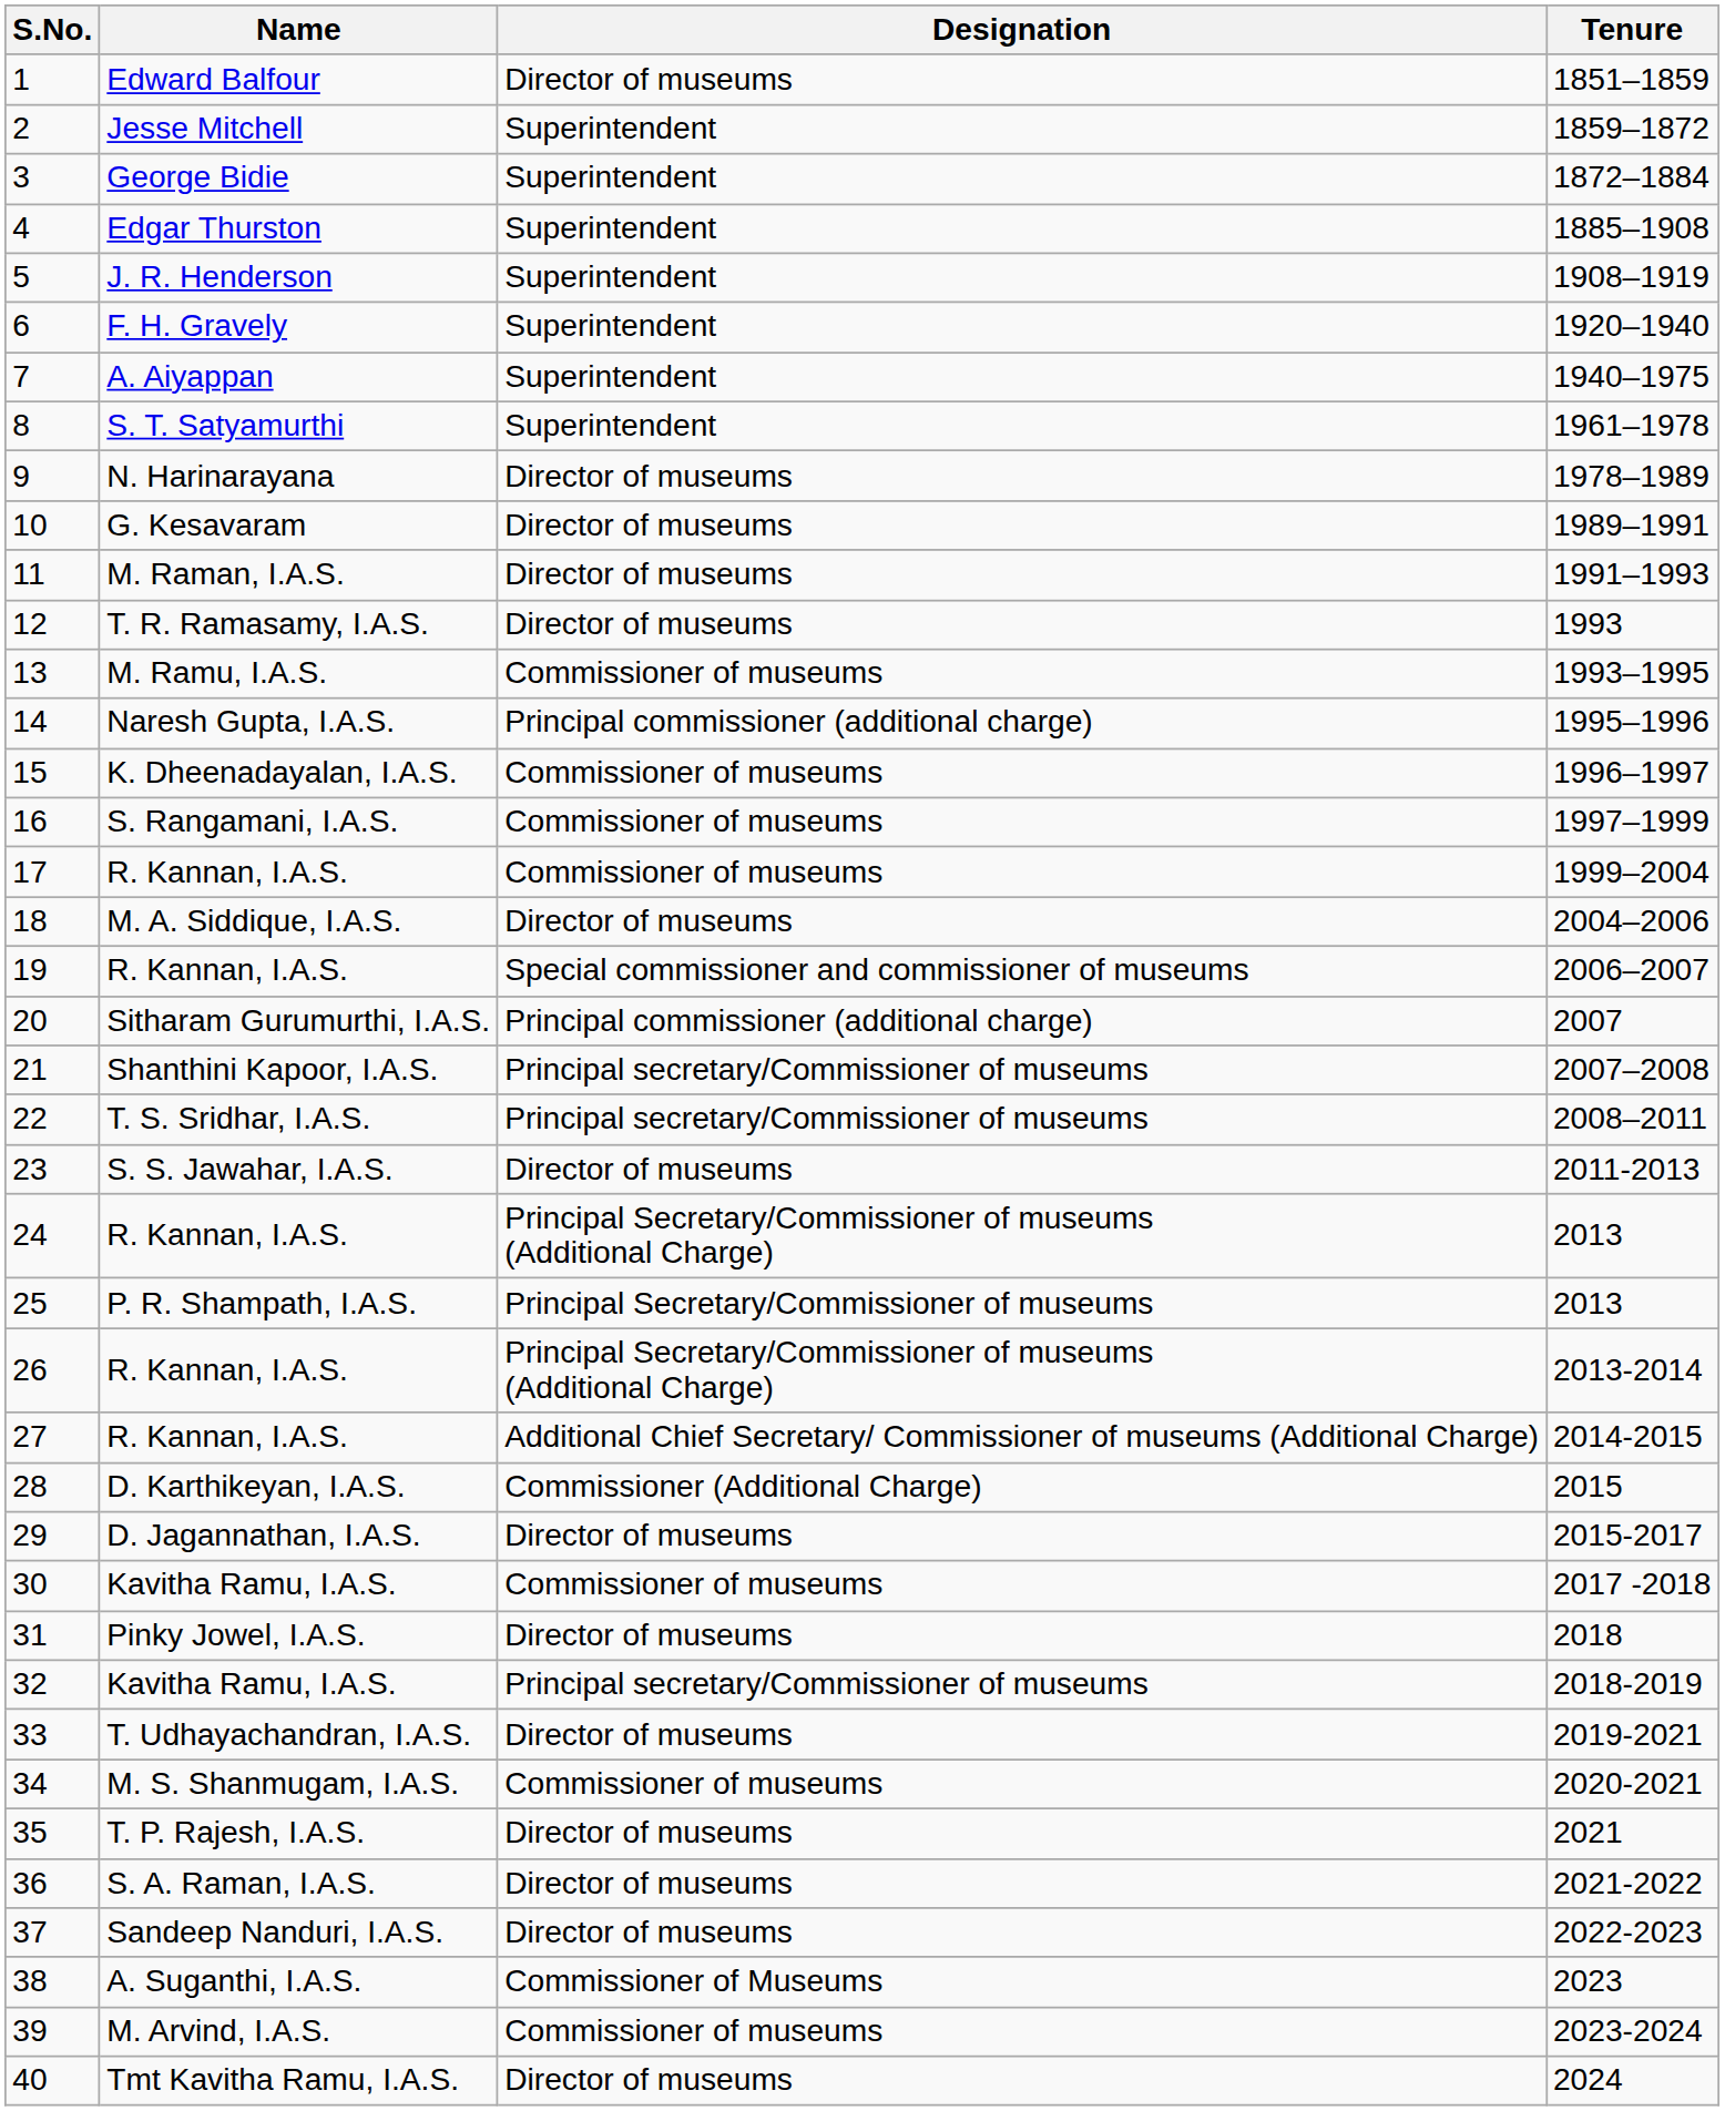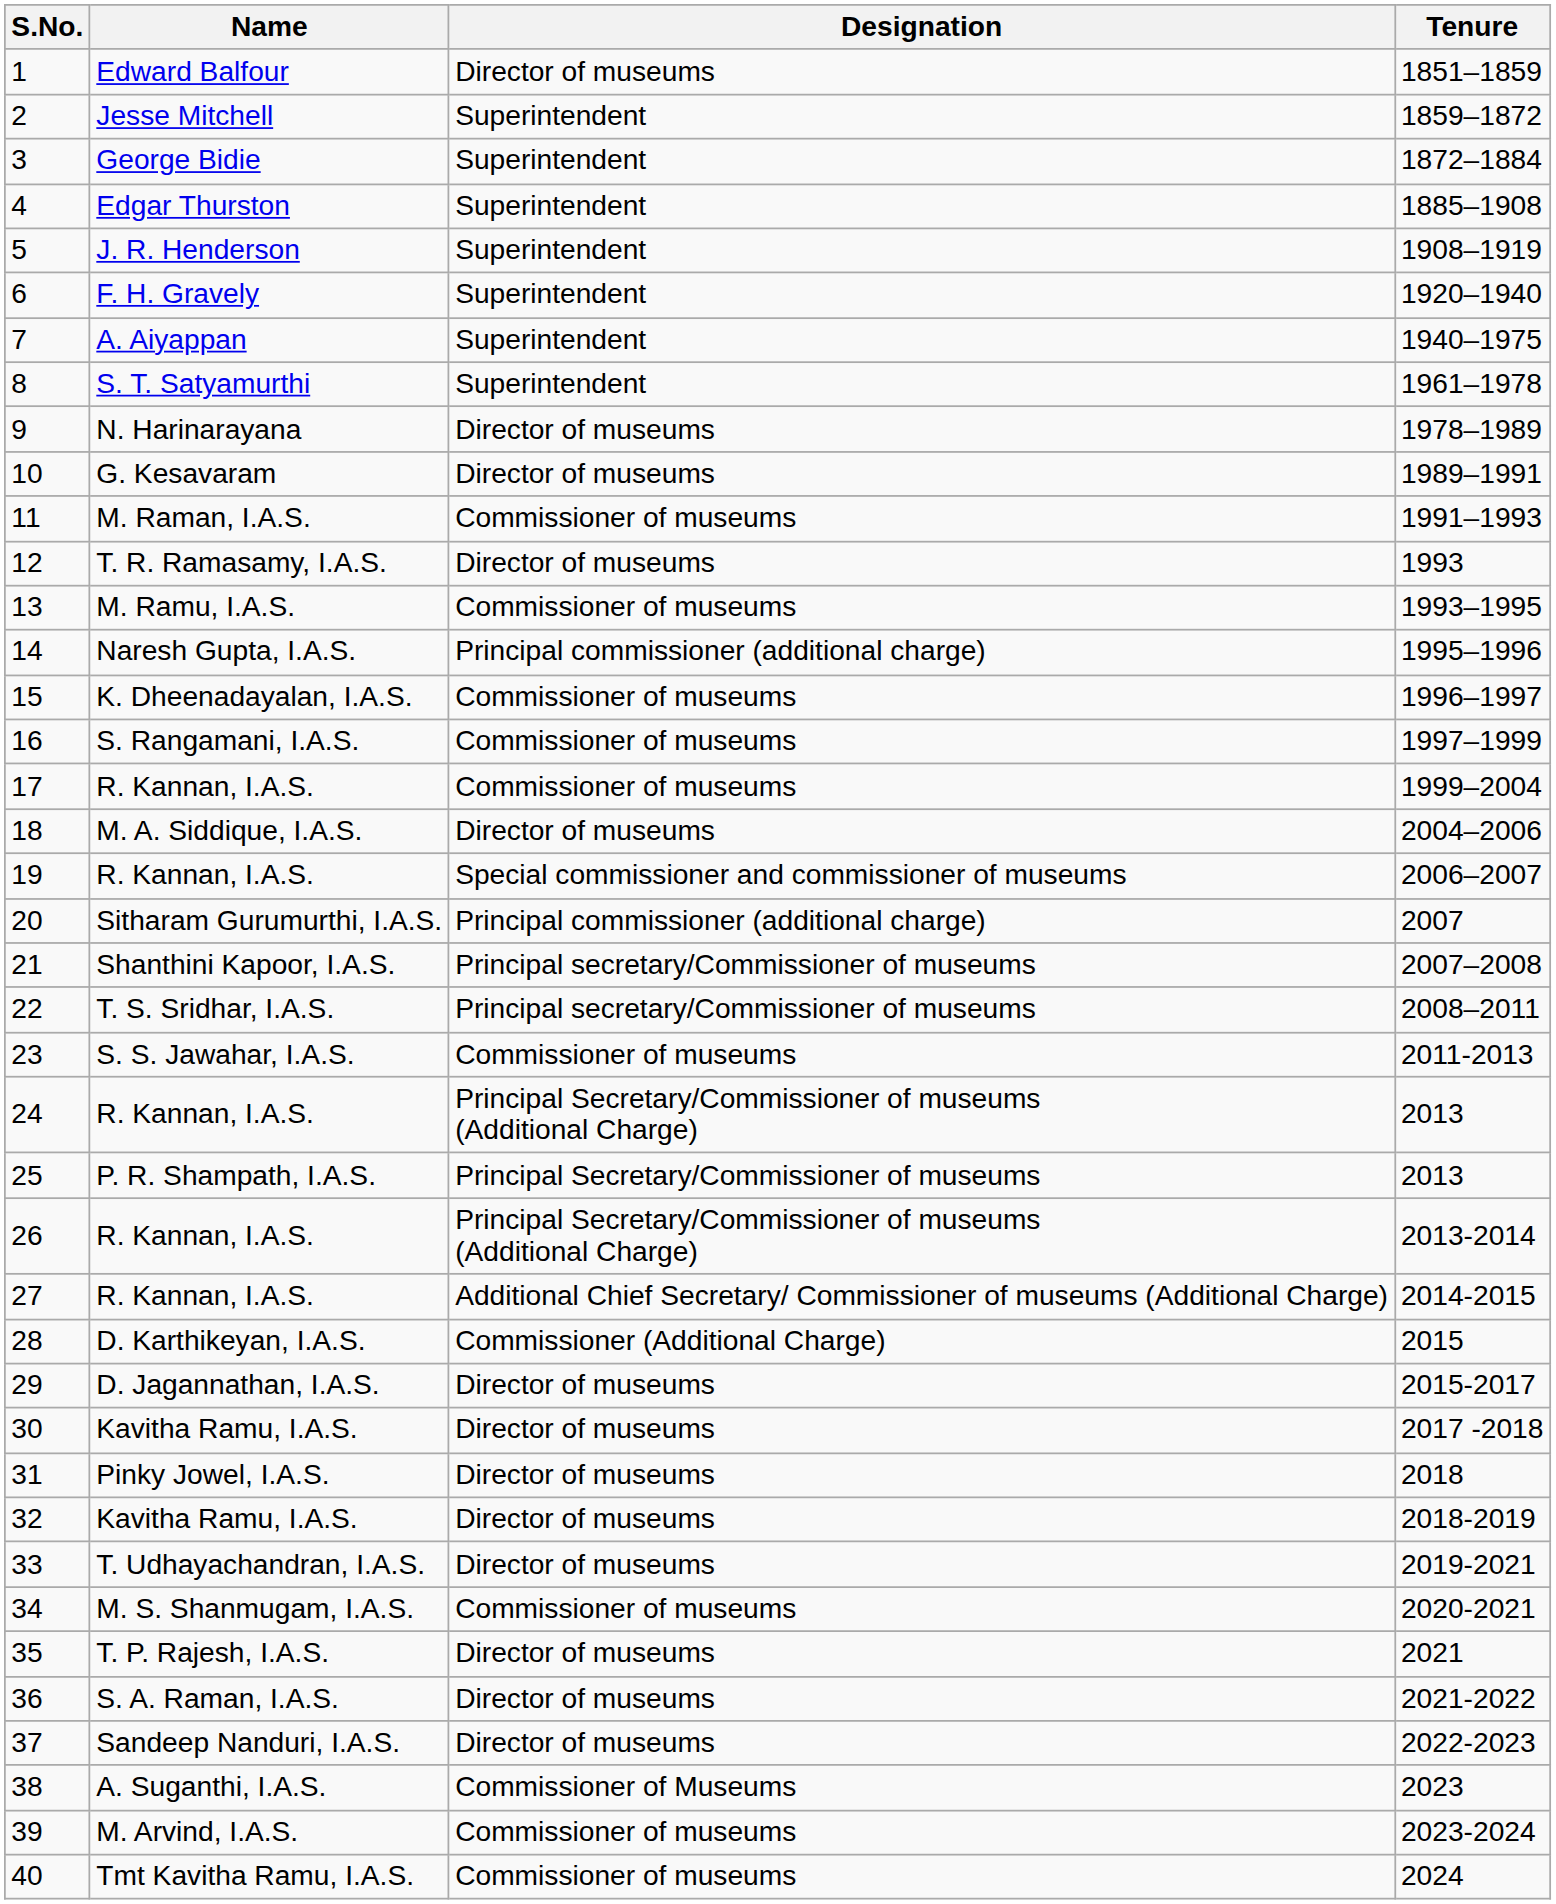11 | Designation: Director of museums -> Commissioner of museums
23 | Designation: Director of museums -> Commissioner of museums
30 | Designation: Commissioner of museums -> Director of museums
32 | Designation: Principal secretary/Commissioner of museums -> Director of museums
40 | Designation: Director of museums -> Commissioner of museums
